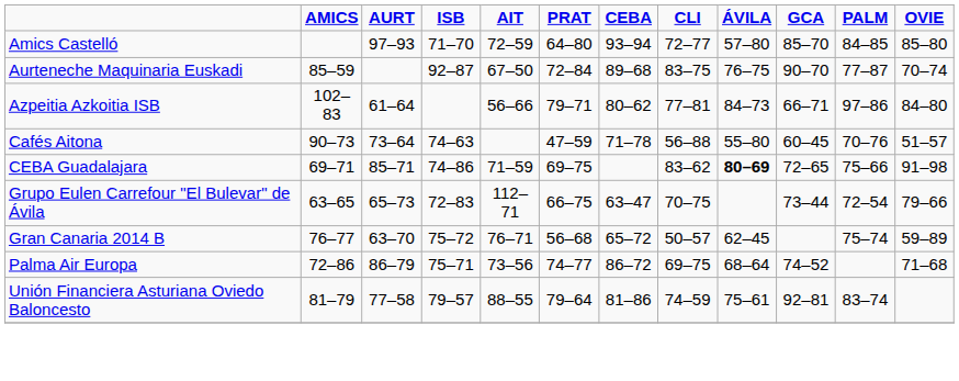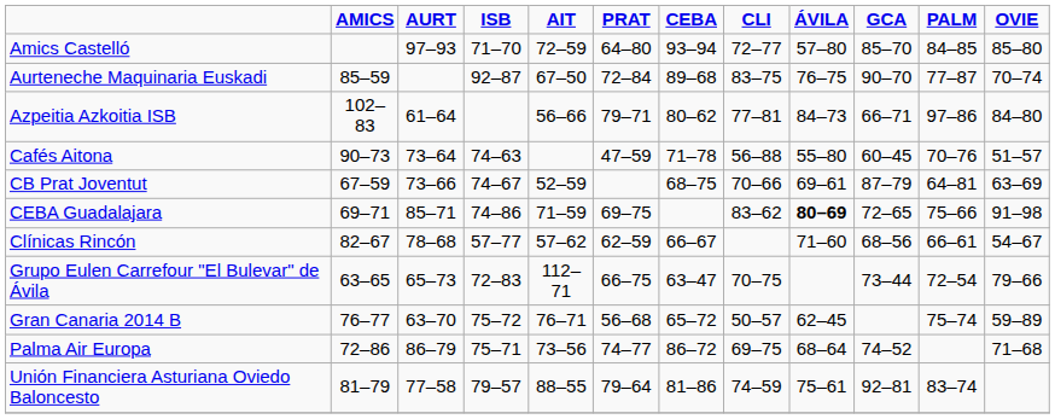+ row: CB Prat Joventut | 67–59 | 73–66 | 74–67 | 52–59 | 68–75 | 70–66 | 69–61 | 87–79 | 64–81 | 63–69
+ row: Clínicas Rincón | 82–67 | 78–68 | 57–77 | 57–62 | 62–59 | 66–67 | 71–60 | 68–56 | 66–61 | 54–67
